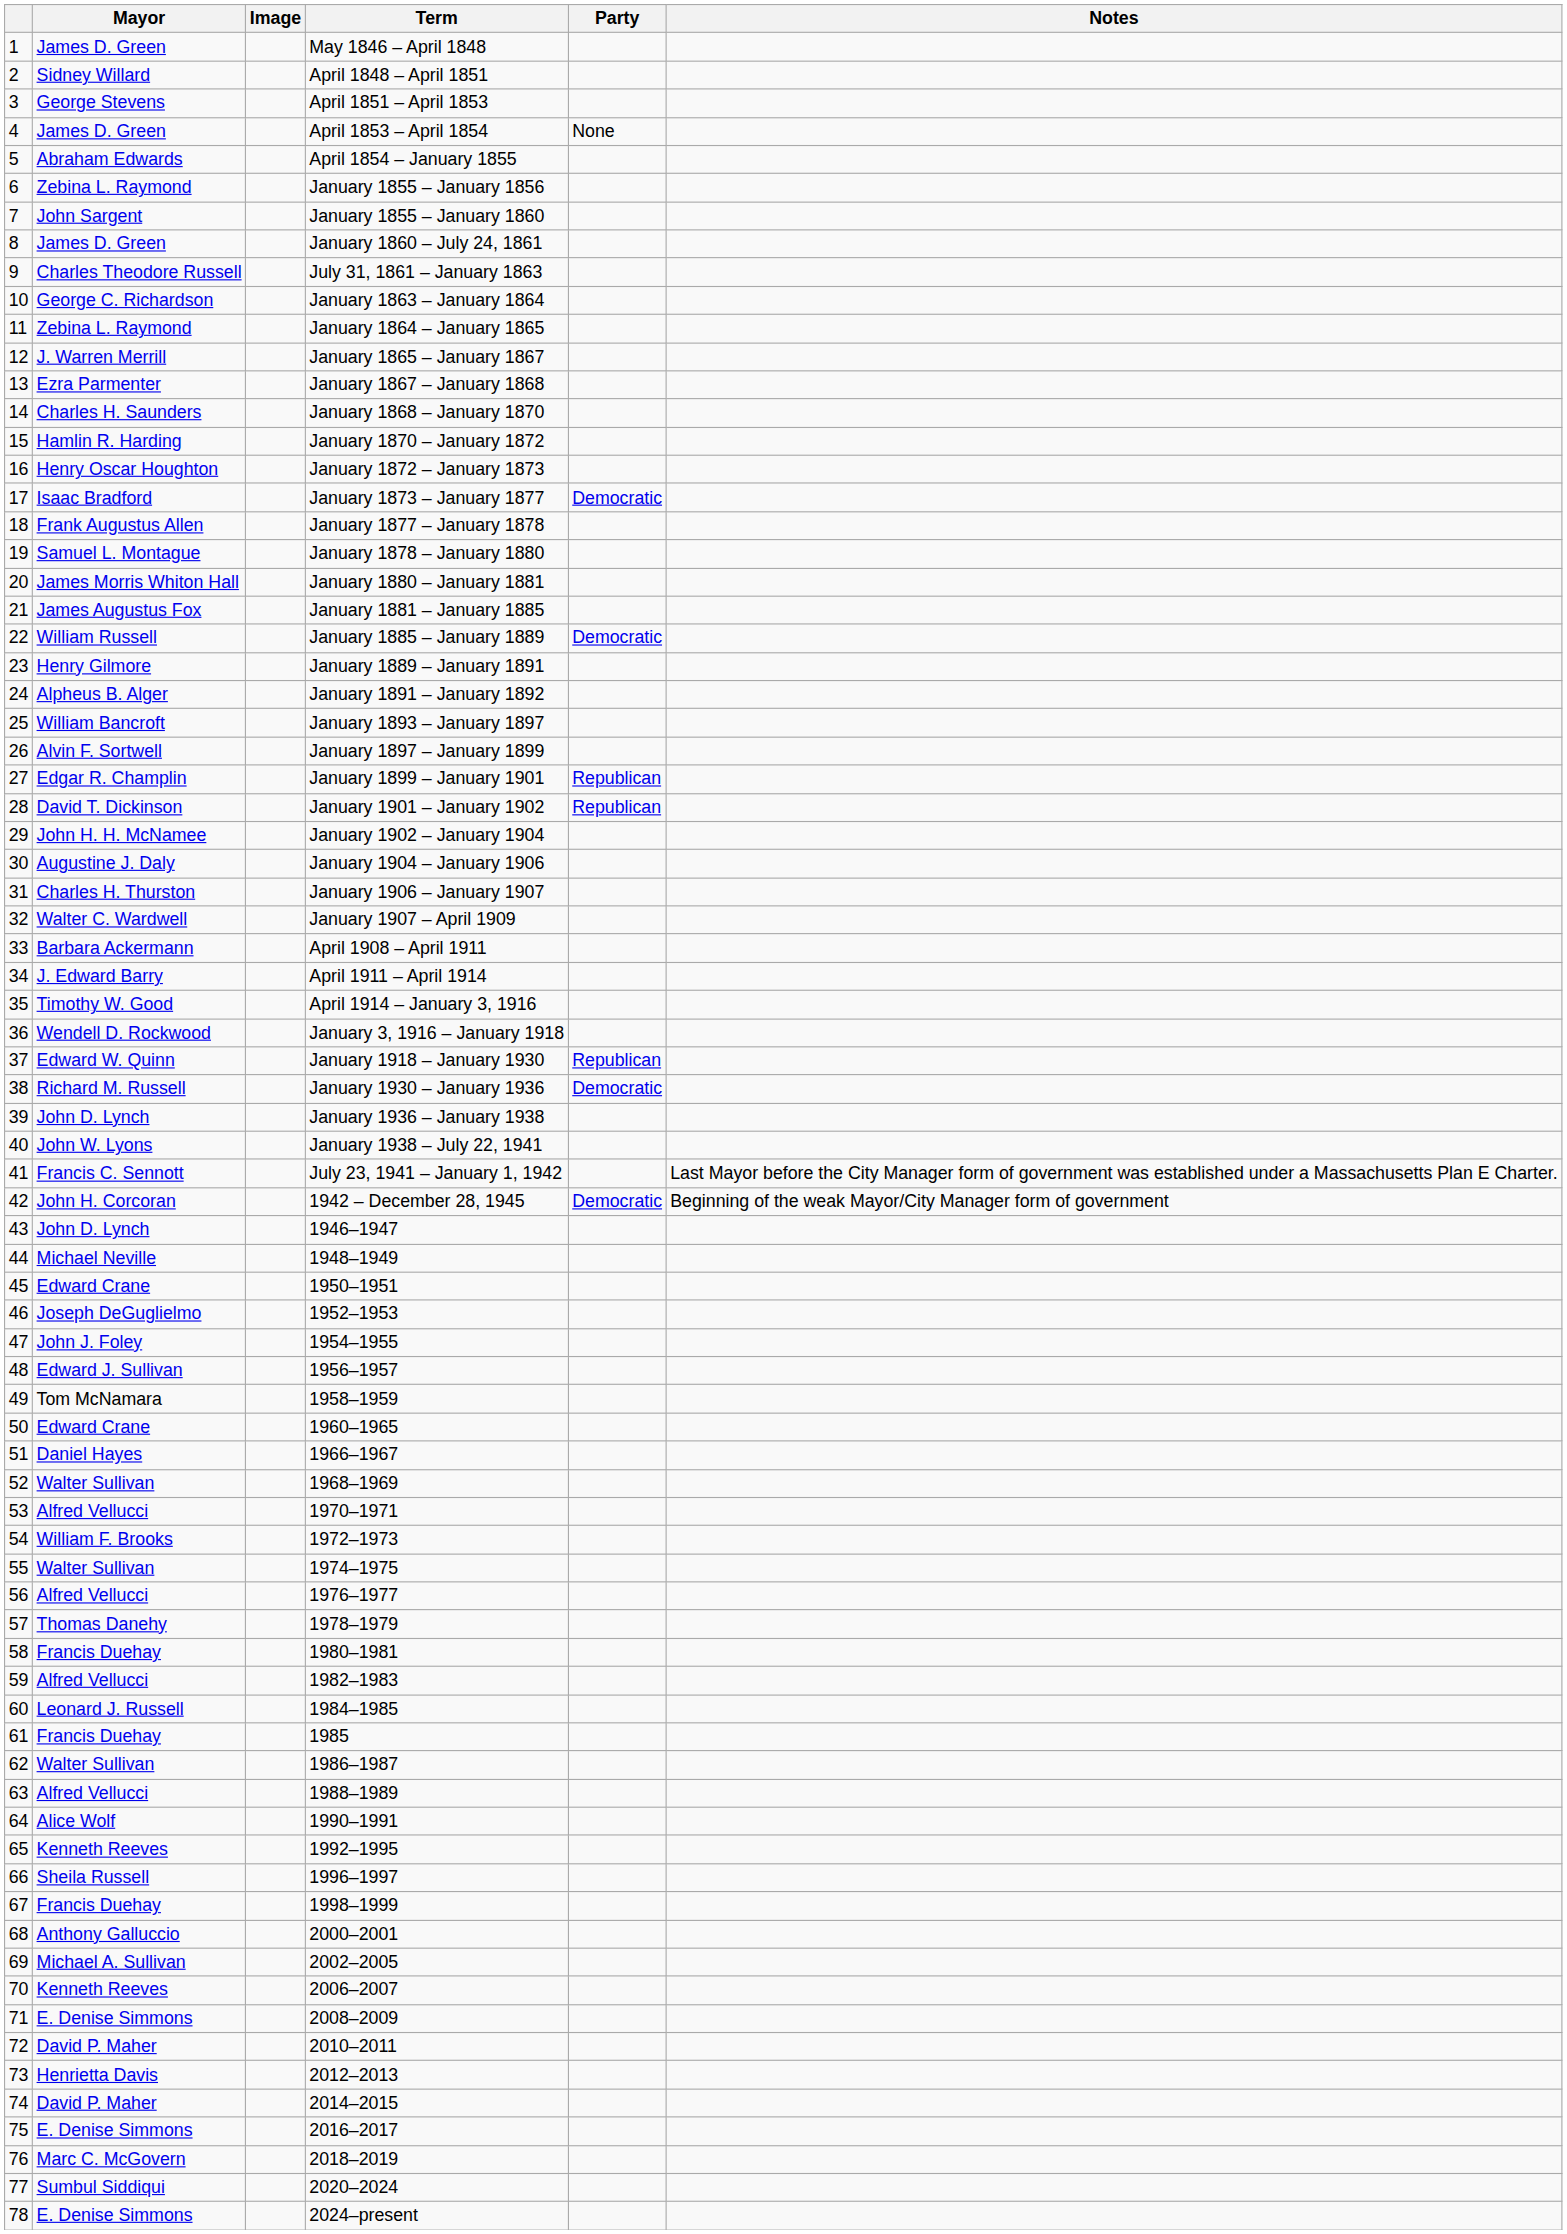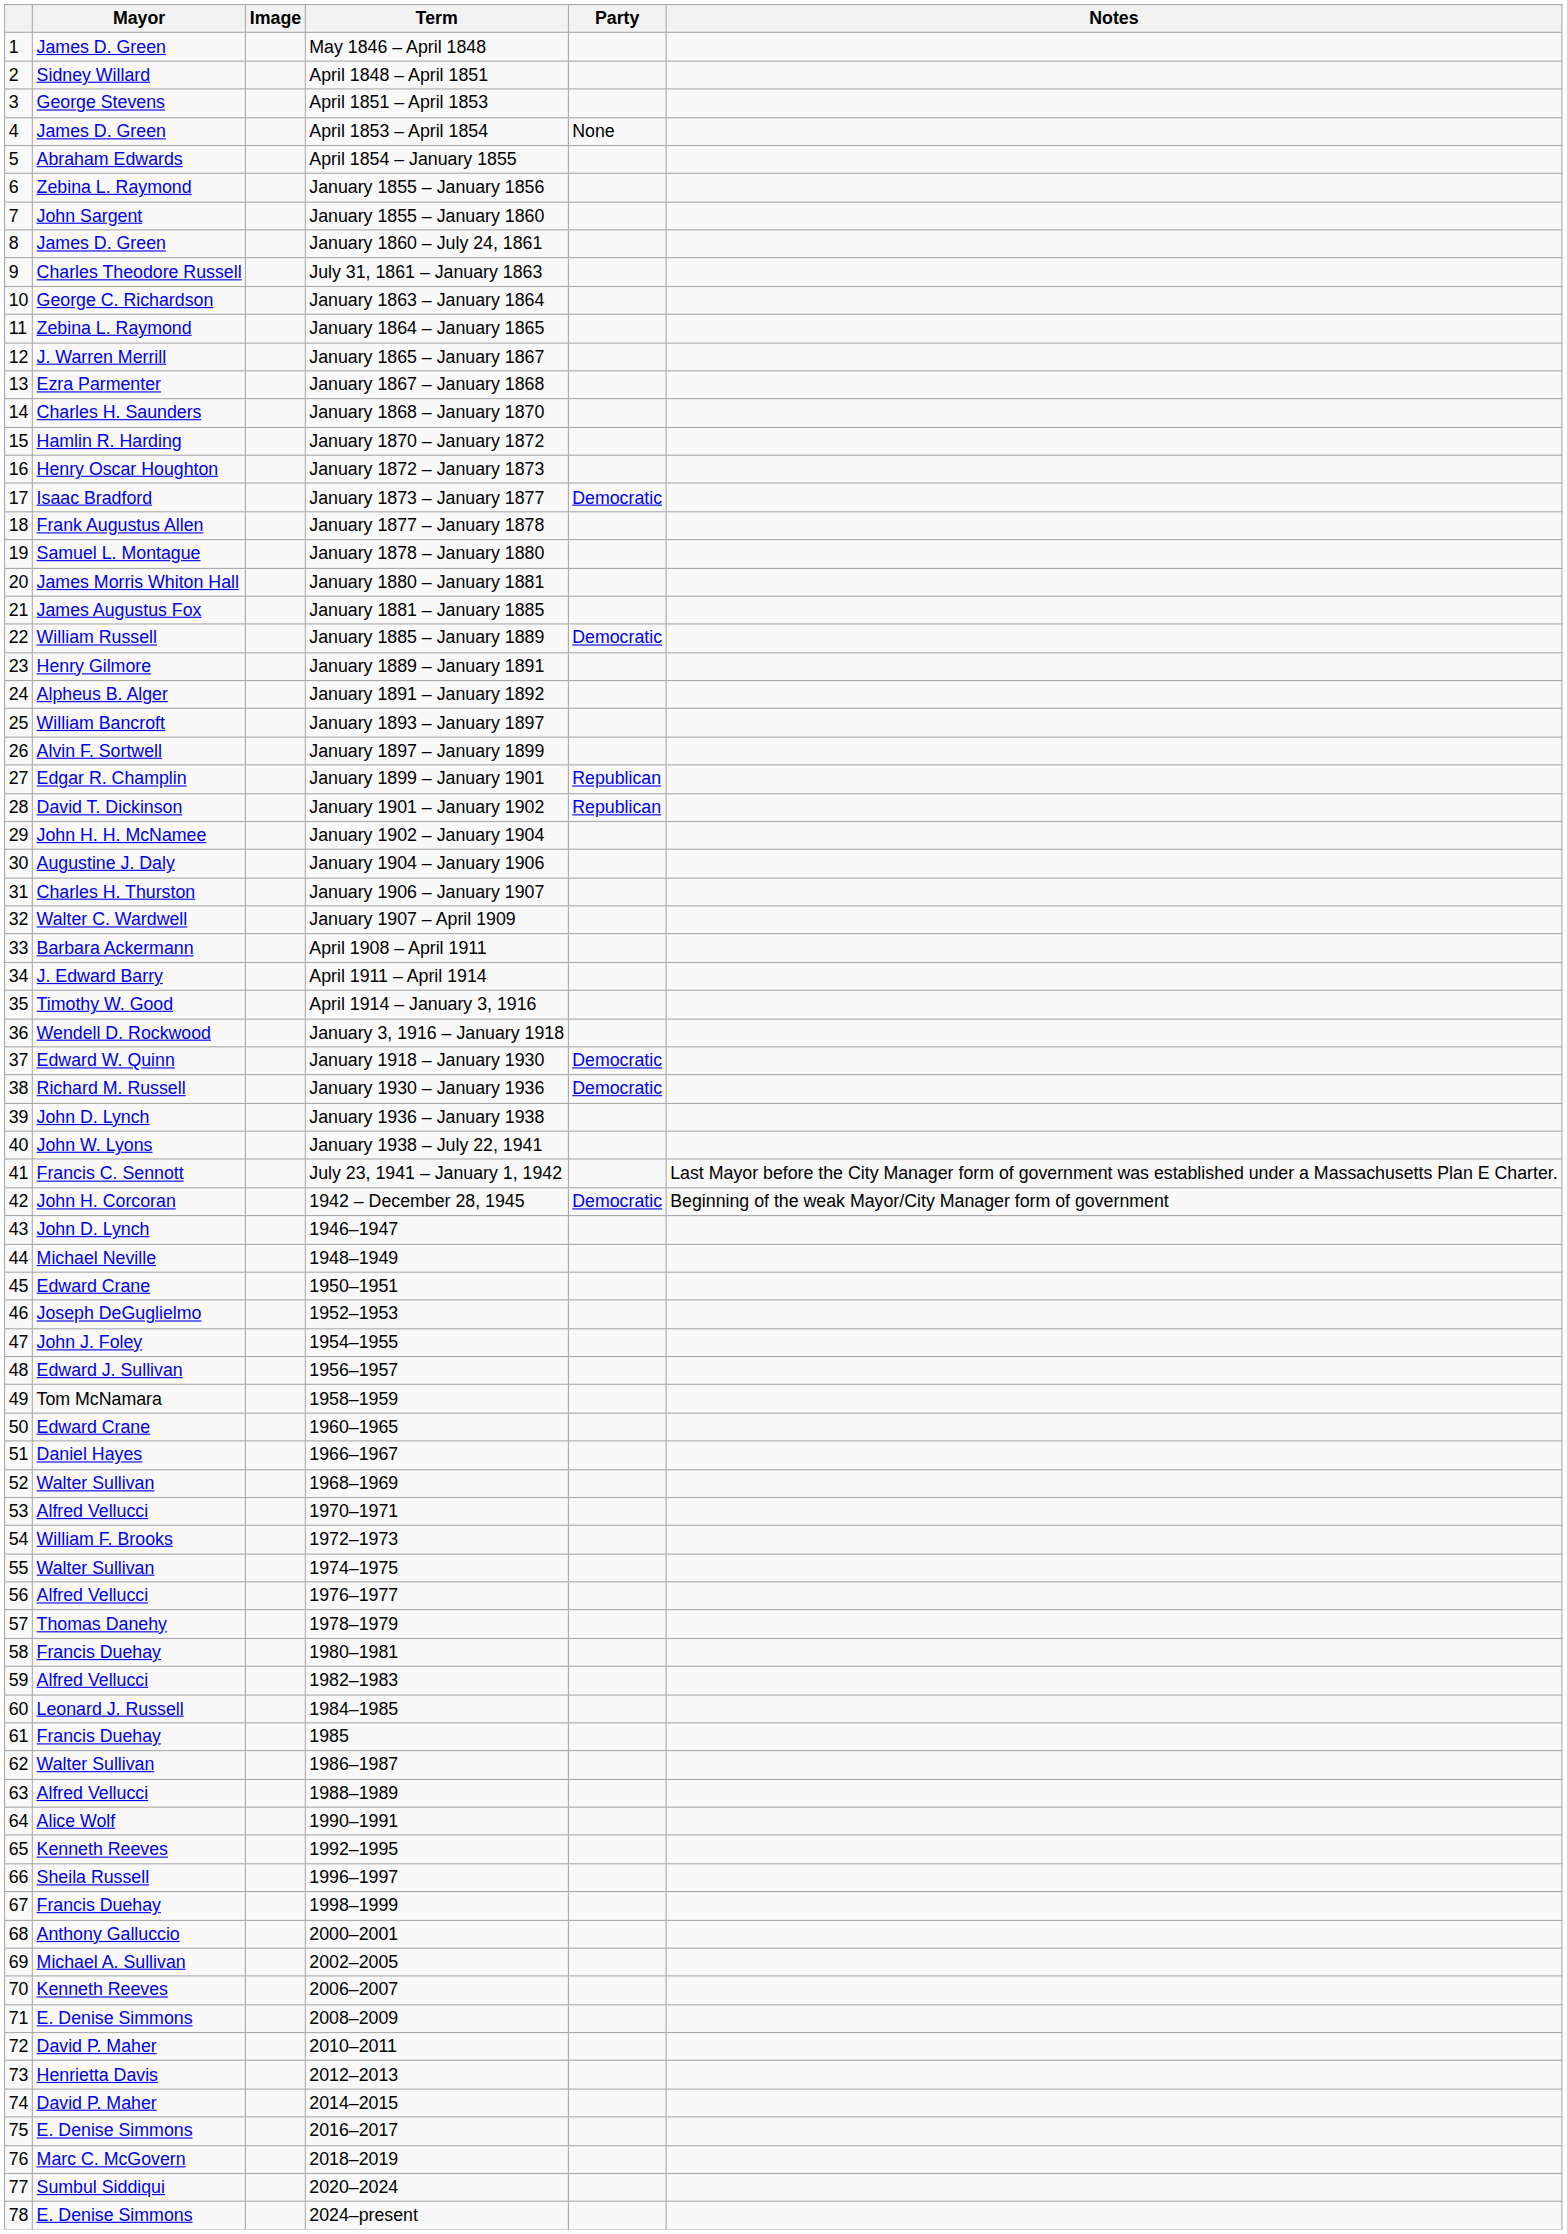January 1918 – January 1930 | Party: Republican -> Democratic
